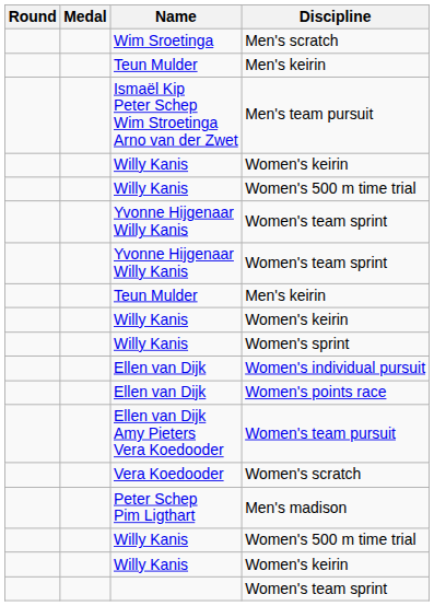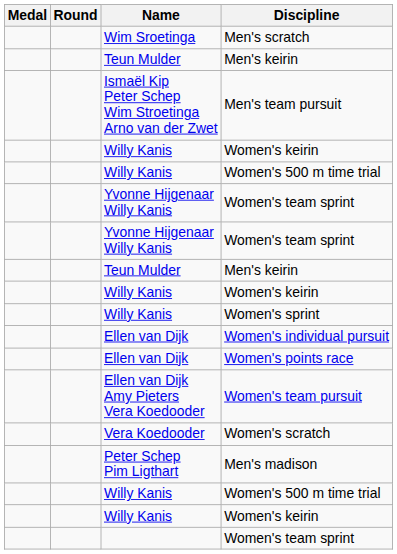columns swapped: Medal <-> Round
